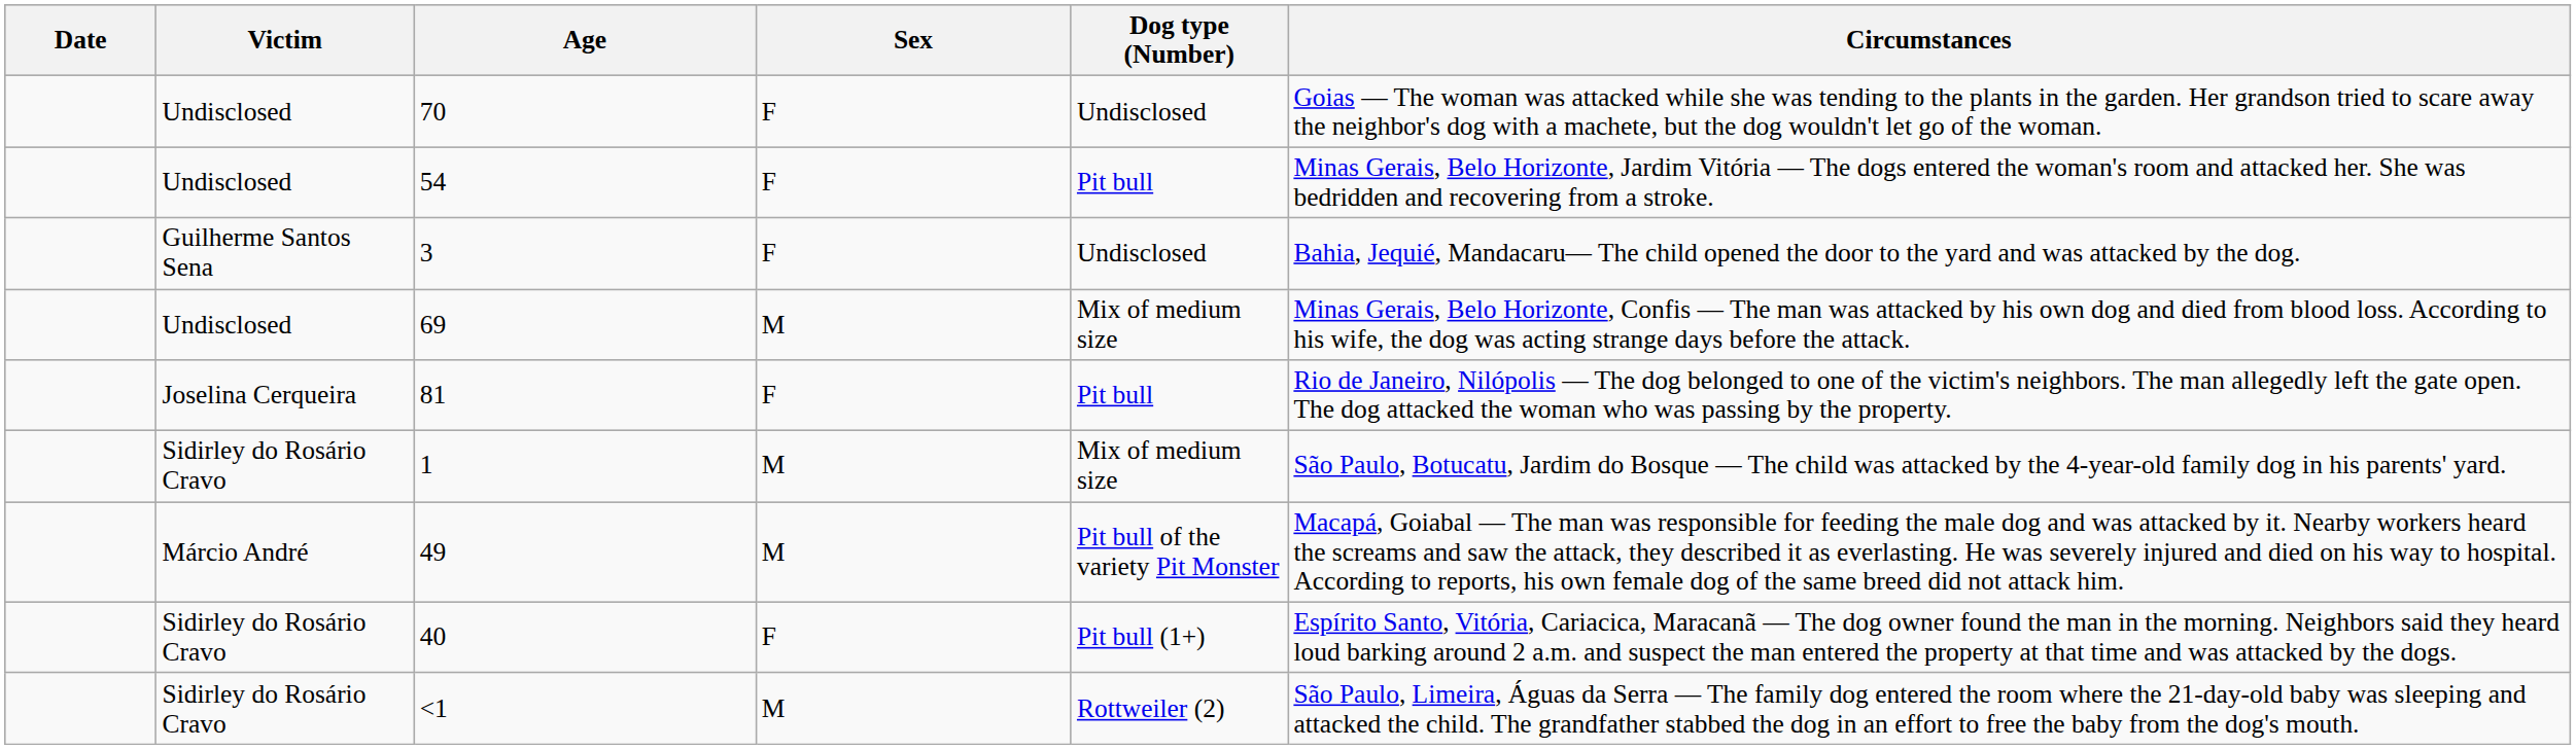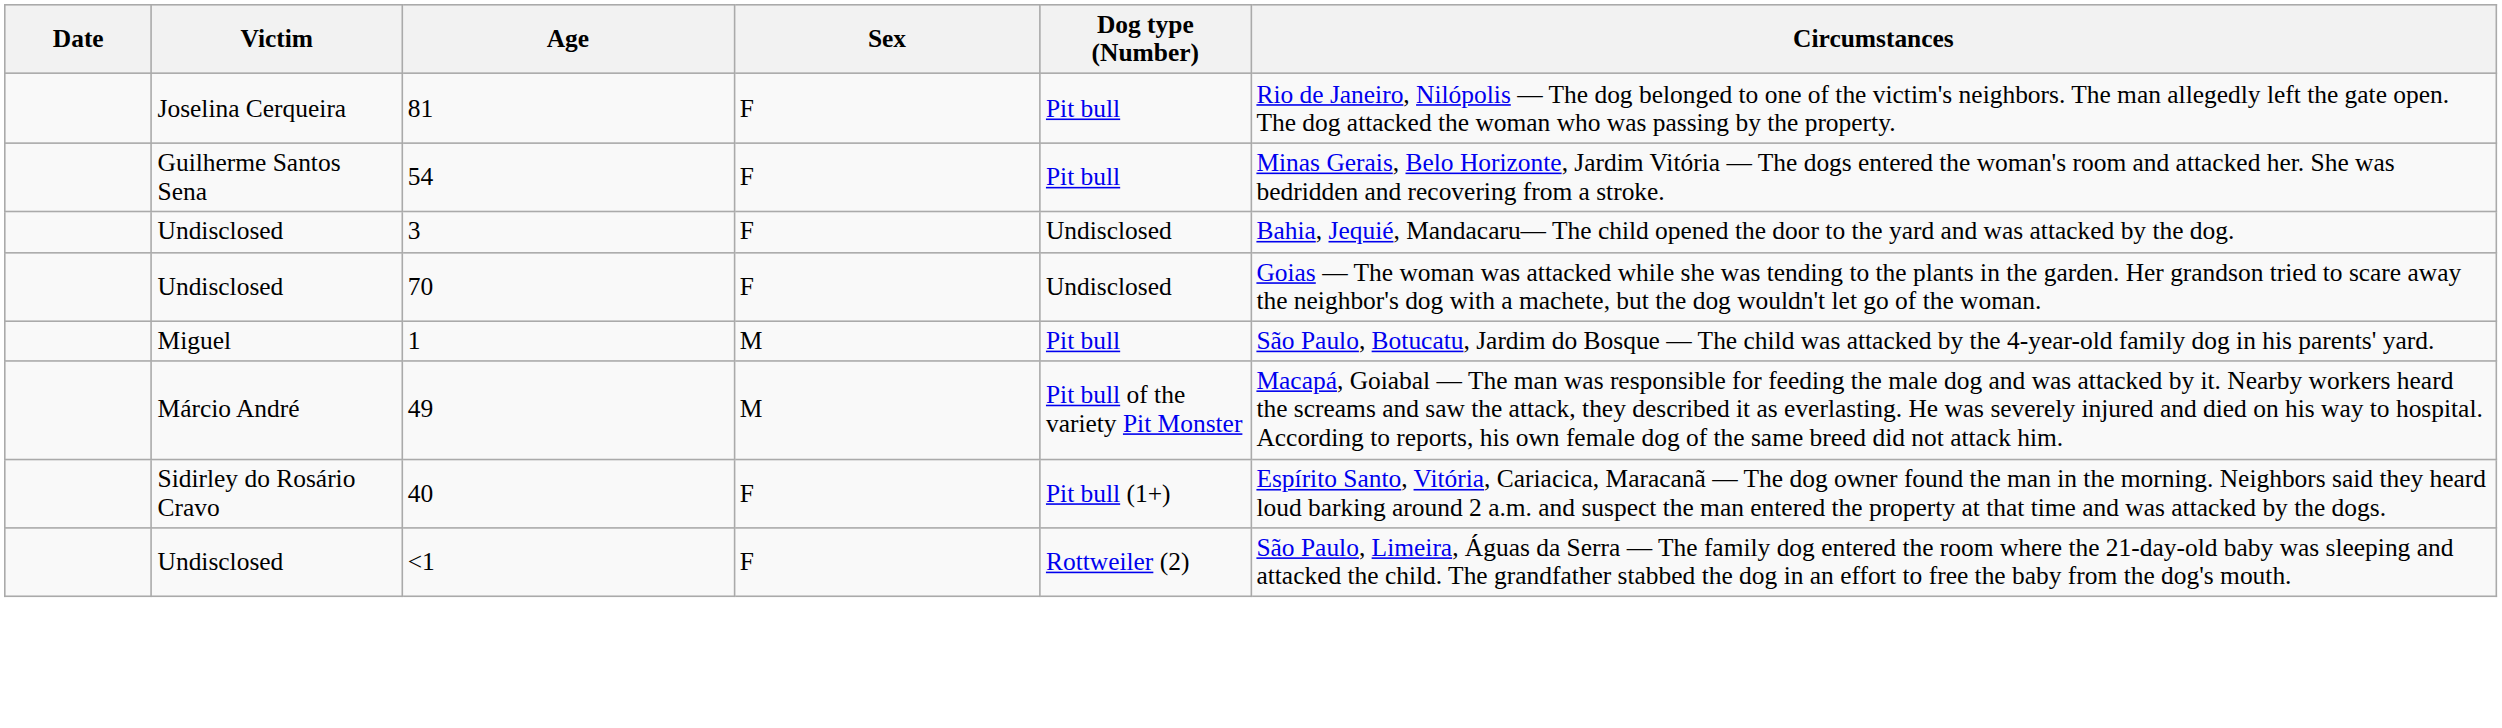rows swapped: 70 <-> 81
54 | Victim: Undisclosed -> Guilherme Santos Sena
3 | Victim: Guilherme Santos Sena -> Undisclosed
- row: Undisclosed | 69 | M | Mix of medium size | Minas Gerais, Belo Horizonte, Confis — The man was attacked by his own dog and died from blood loss. According to his wife, the dog was acting strange days before the attack.
1 | Victim: Sidirley do Rosário Cravo -> Miguel
1 | Dog type (Number): Mix of medium size -> Pit bull
<1 | Victim: Sidirley do Rosário Cravo -> Undisclosed
<1 | Sex: M -> F
